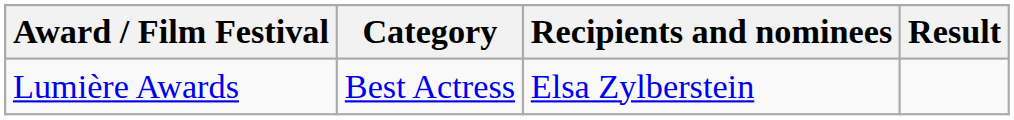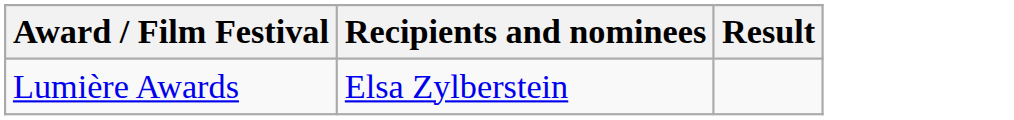- column: Category | Best Actress
